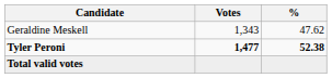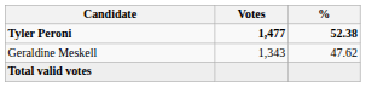rows swapped: Tyler Peroni <-> Geraldine Meskell
